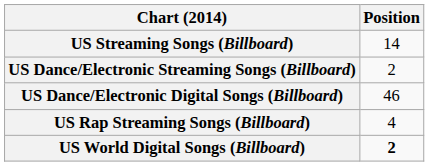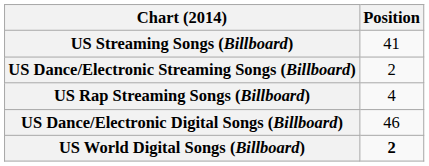US Streaming Songs (Billboard) | Position: 14 -> 41
rows swapped: US Dance/Electronic Digital Songs (Billboard) <-> US Rap Streaming Songs (Billboard)
